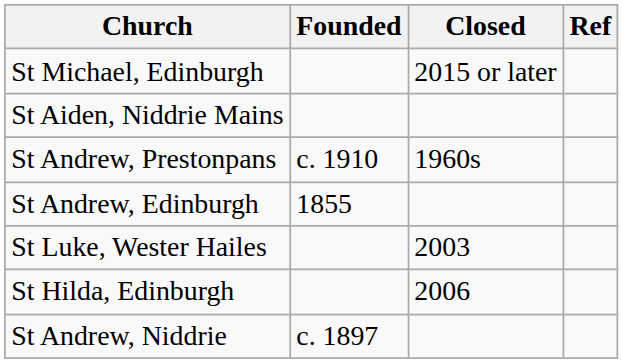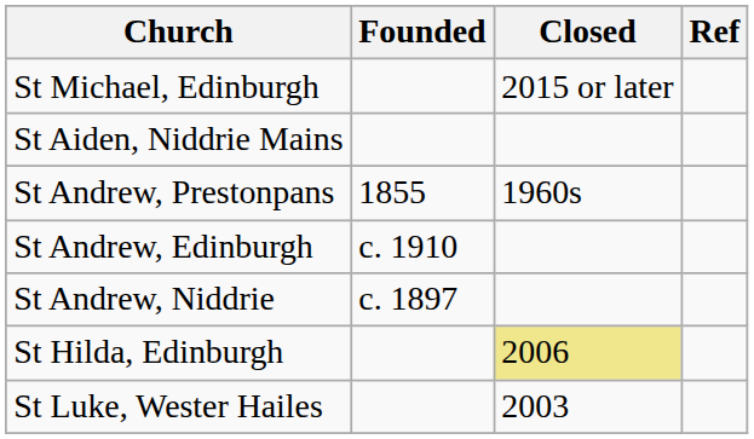St Andrew, Prestonpans | Founded: c. 1910 -> 1855
St Andrew, Edinburgh | Founded: 1855 -> c. 1910
rows swapped: St Andrew, Niddrie <-> St Luke, Wester Hailes
St Hilda, Edinburgh | Closed: no background -> khaki background
